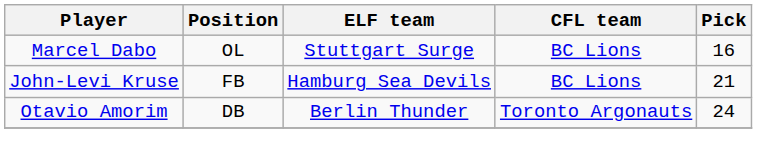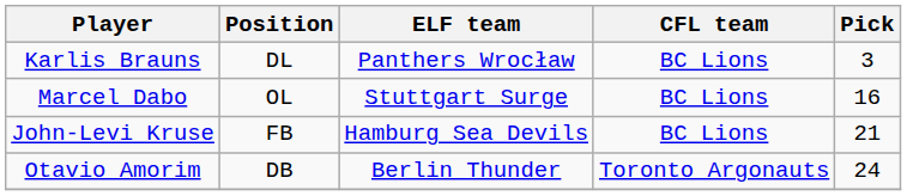+ row: Karlis Brauns | DL | Panthers Wrocław | BC Lions | 3
